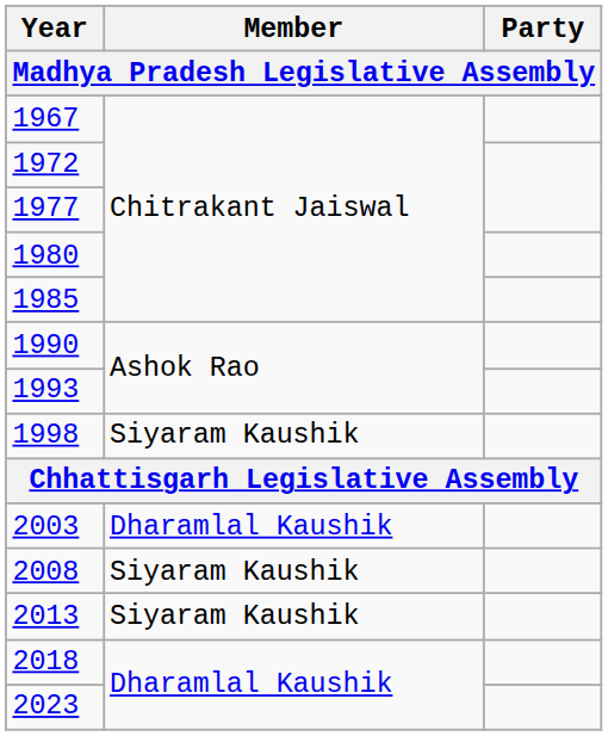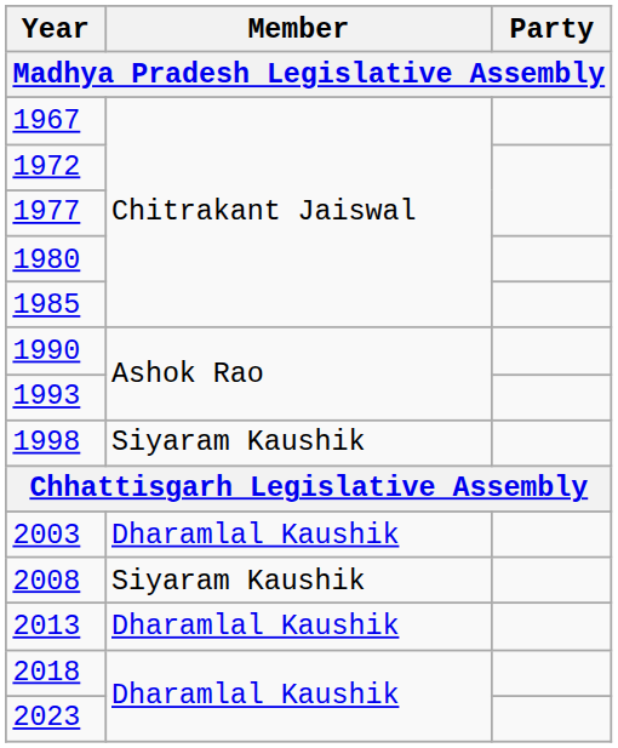2013 | Member: Siyaram Kaushik -> Dharamlal Kaushik
